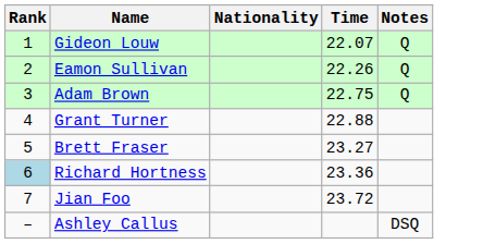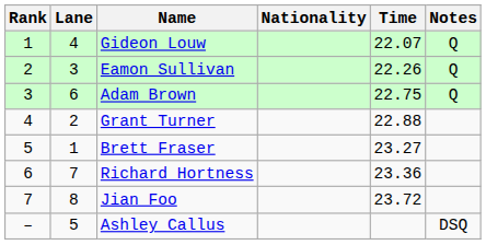+ column: Lane | 4 | 3 | 6 | 2 | 1 | 7 | 8 | 5
Richard Hortness | Rank: lightblue background -> no background
